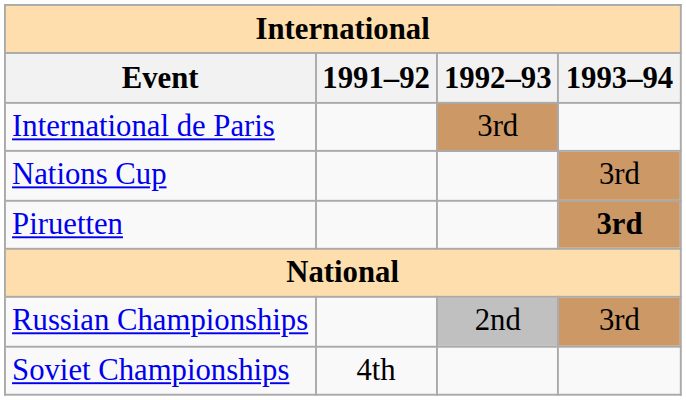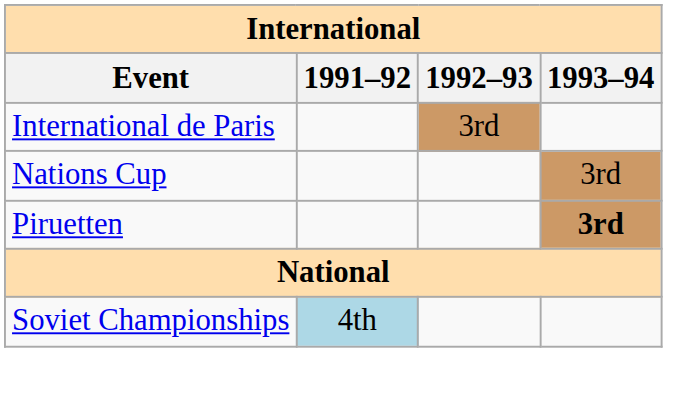- row: Russian Championships | 2nd | 3rd
Soviet Championships | 1991–92: no background -> lightblue background
